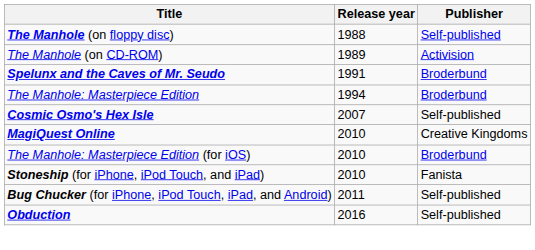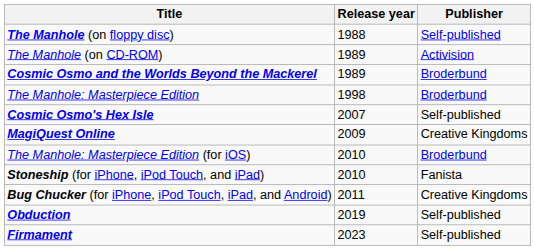+ row: Cosmic Osmo and the Worlds Beyond the Mackerel | 1989 | Broderbund
- row: Spelunx and the Caves of Mr. Seudo | 1991 | Broderbund
The Manhole: Masterpiece Edition | Release year: 1994 -> 1998
MagiQuest Online | Release year: 2010 -> 2009
Bug Chucker (for iPhone, iPod Touch, iPad, and Android) | Publisher: Self-published -> Creative Kingdoms
Obduction | Release year: 2016 -> 2019
+ row: Firmament | 2023 | Self-published
